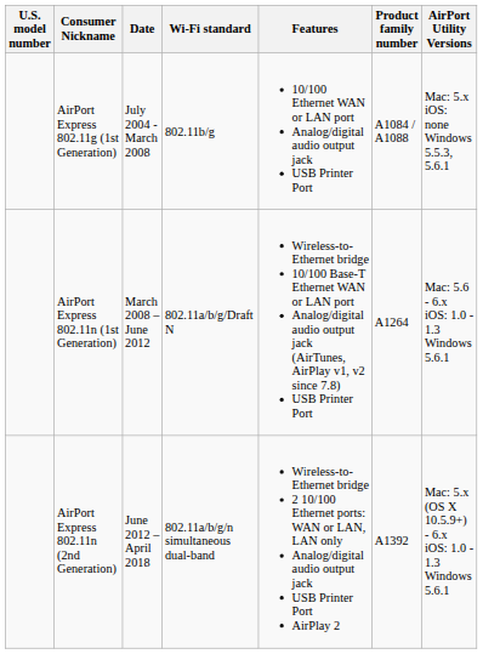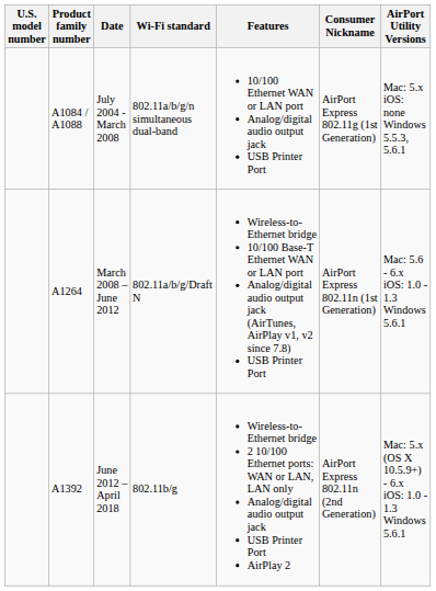columns swapped: Product family number <-> Consumer Nickname
July 2004 - March 2008 | Wi-Fi standard: 802.11b/g -> 802.11a/b/g/n simultaneous dual-band
June 2012 – April 2018 | Wi-Fi standard: 802.11a/b/g/n simultaneous dual-band -> 802.11b/g
